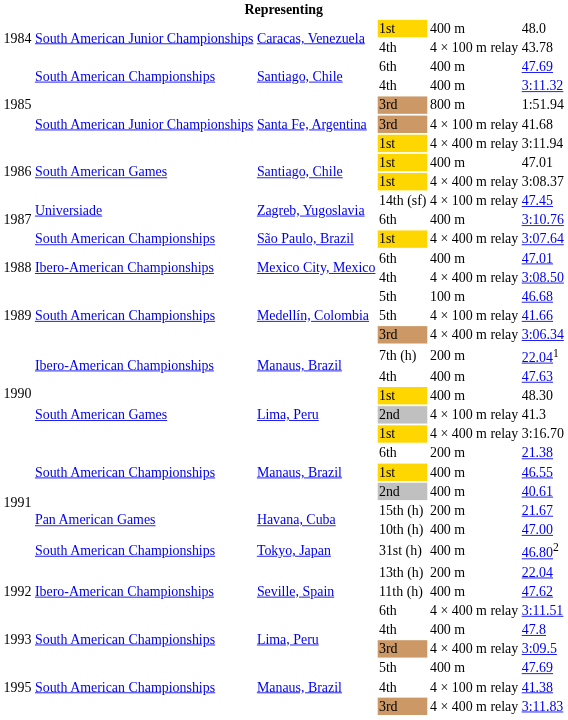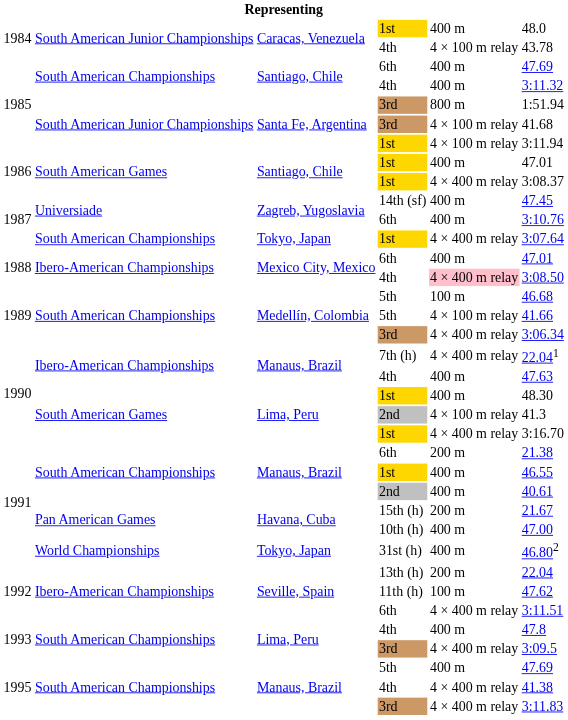1985 / 1st | column 5: 4 × 400 m relay -> 4 × 100 m relay
14th (sf) | column 5: 4 × 100 m relay -> 400 m
1987 / 1st | column 3: São Paulo, Brazil -> Tokyo, Japan
1988 / 4th | column 5: no background -> pink background
7th (h) | column 5: 200 m -> 4 × 400 m relay
31st (h) | column 2: South American Championships -> World Championships
11th (h) | column 5: 400 m -> 100 m
1995 / 4th | column 5: 4 × 100 m relay -> 4 × 400 m relay
